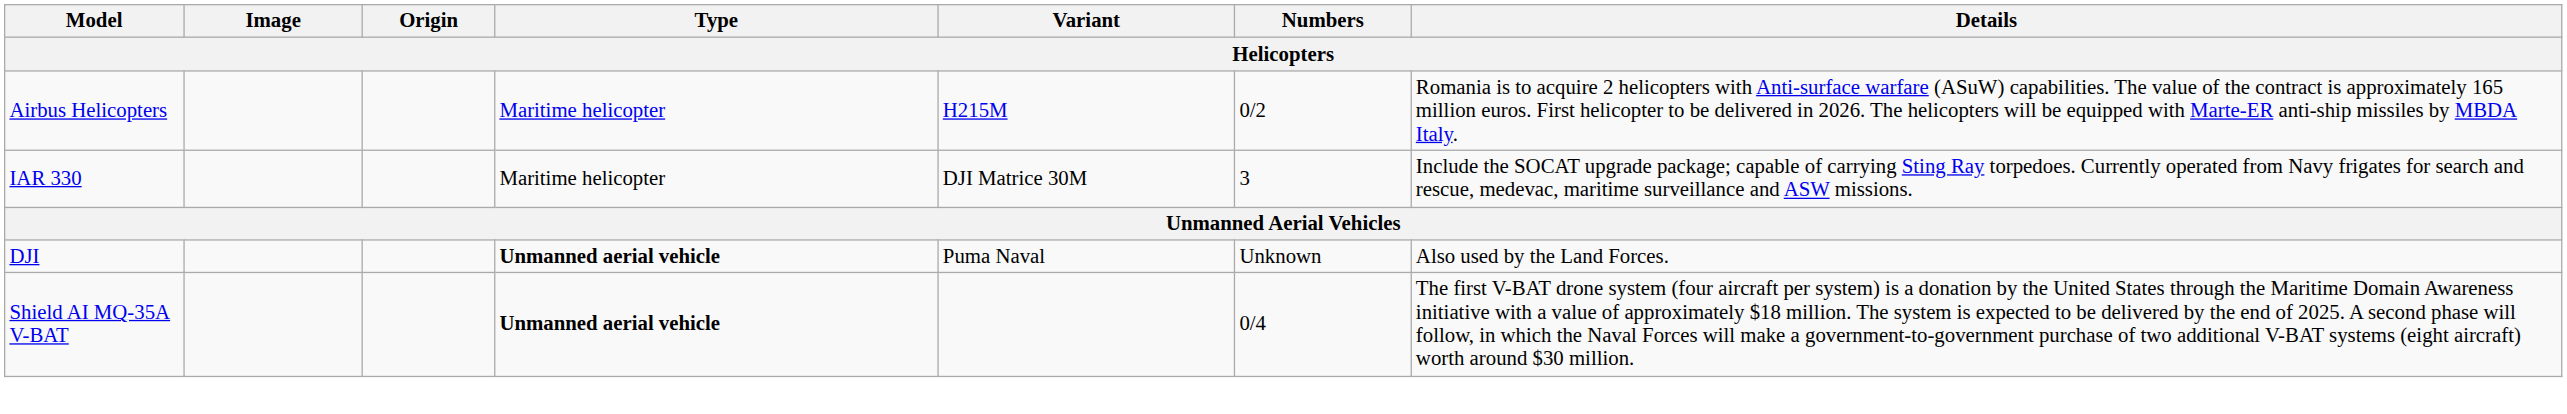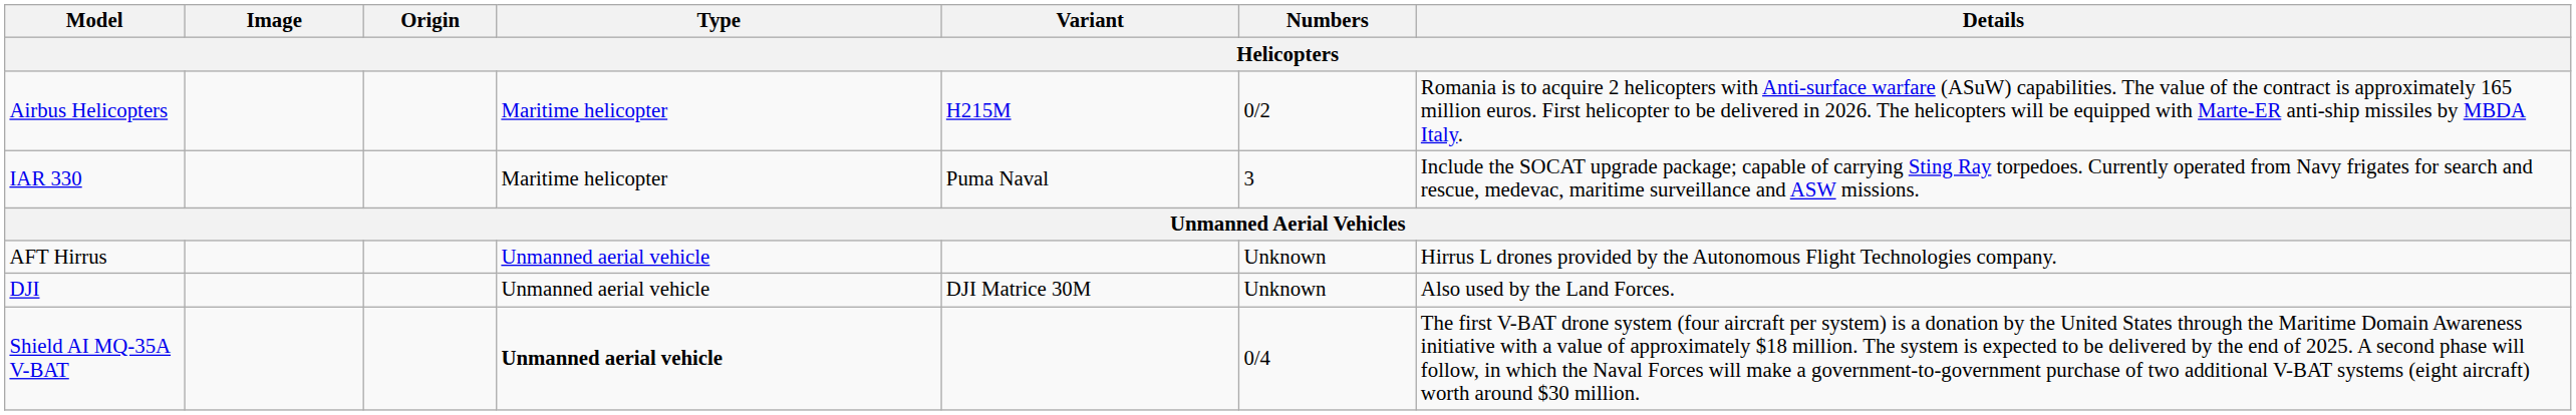IAR 330 | Variant: DJI Matrice 30M -> Puma Naval
+ row: AFT Hirrus | Unmanned aerial vehicle | Unknown | Hirrus L drones provided by the Autonomous Flight Technologies company.
DJI | Type: bold -> normal
DJI | Variant: Puma Naval -> DJI Matrice 30M
